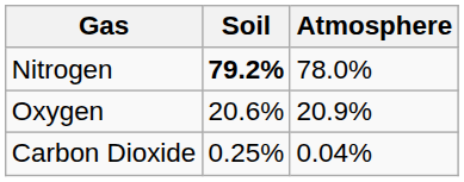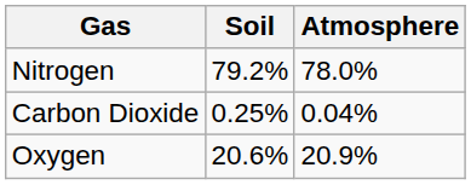Nitrogen | Soil: bold -> normal
rows swapped: Oxygen <-> Carbon Dioxide
